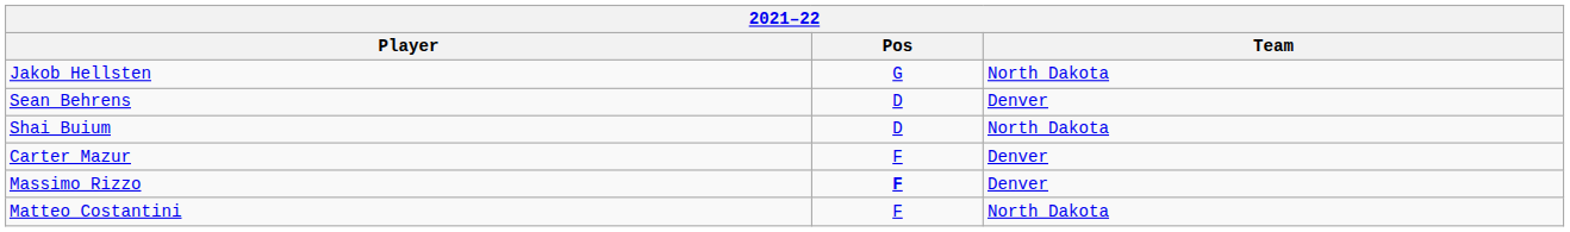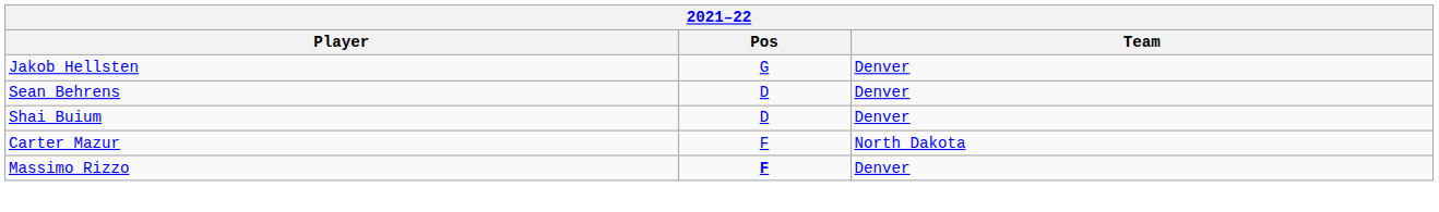Jakob Hellsten | Team: North Dakota -> Denver
Shai Buium | Team: North Dakota -> Denver
Carter Mazur | Team: Denver -> North Dakota
- row: Matteo Costantini | F | North Dakota
